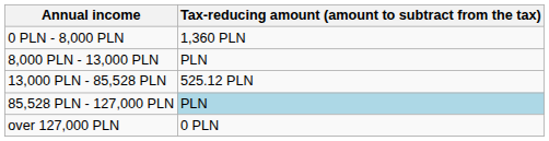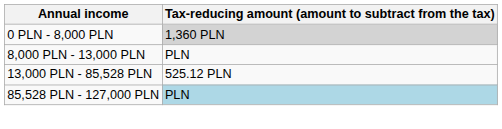0 PLN - 8,000 PLN | Tax-reducing amount (amount to subtract from the tax): no background -> lightgrey background
- row: over 127,000 PLN | 0 PLN
